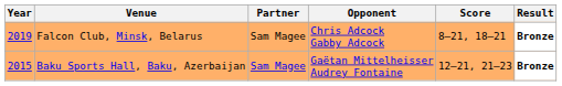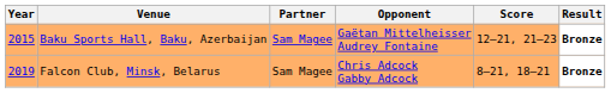rows swapped: Baku Sports Hall, Baku, Azerbaijan <-> Falcon Club, Minsk, Belarus
